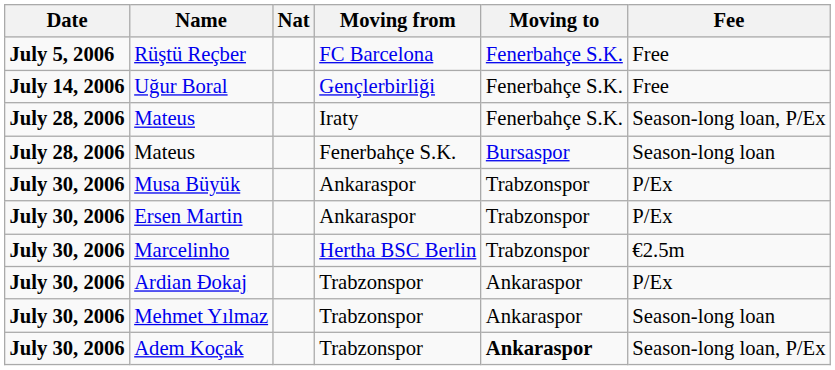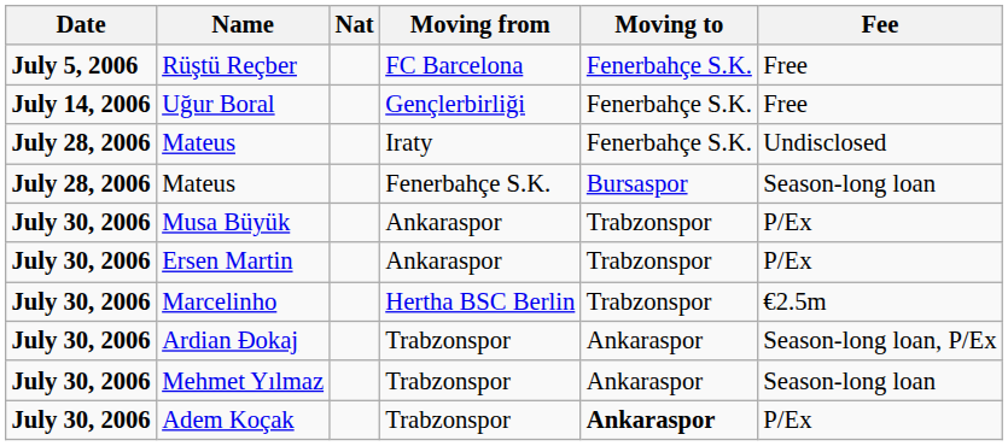Mateus / Iraty | Fee: Season-long loan, P/Ex -> Undisclosed
Ardian Đokaj | Fee: P/Ex -> Season-long loan, P/Ex
Adem Koçak | Fee: Season-long loan, P/Ex -> P/Ex
